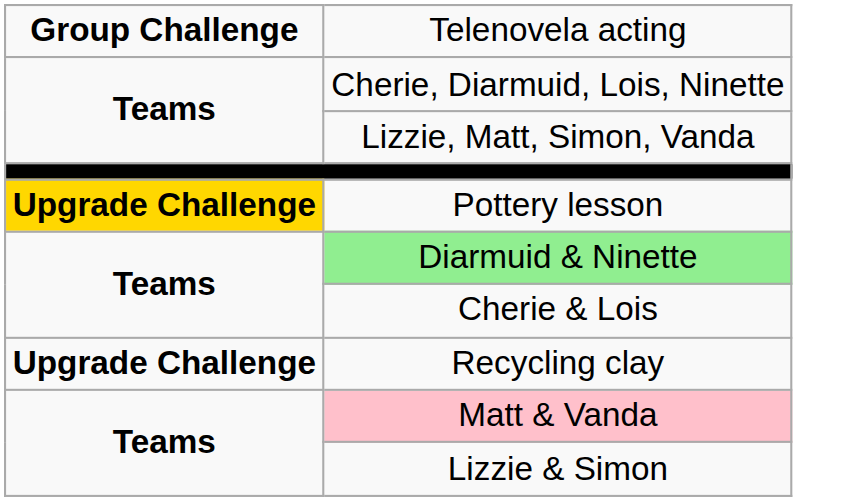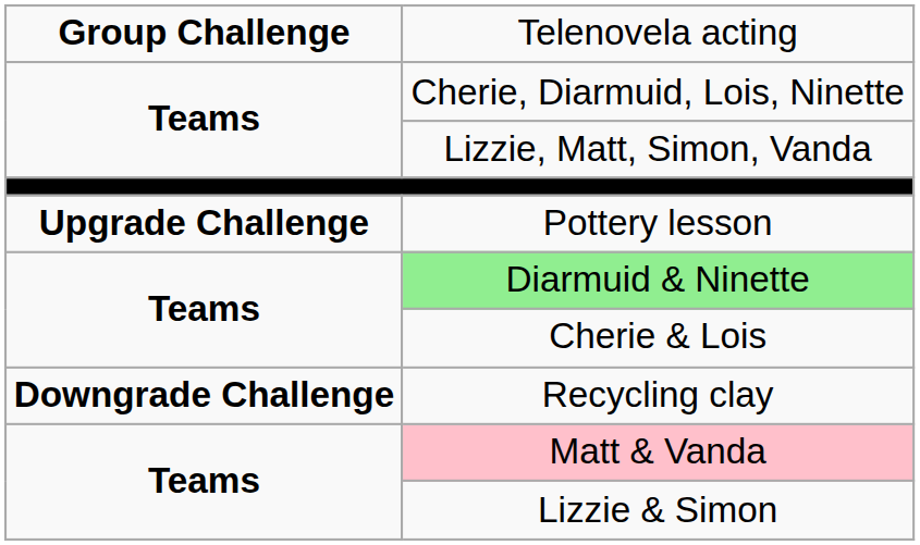Pottery lesson | column 1: gold background -> no background
Recycling clay | column 1: Upgrade Challenge -> Downgrade Challenge
